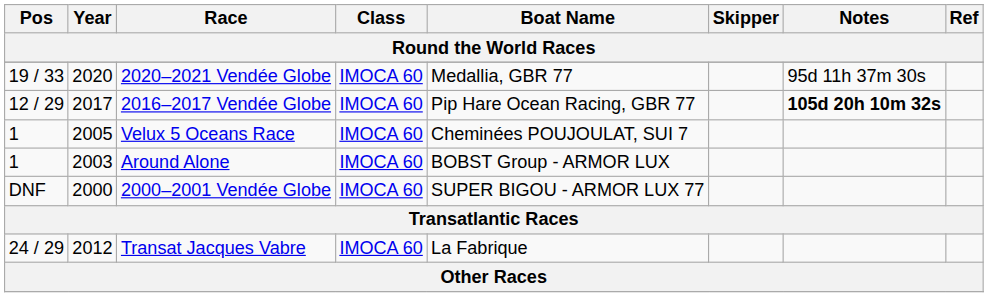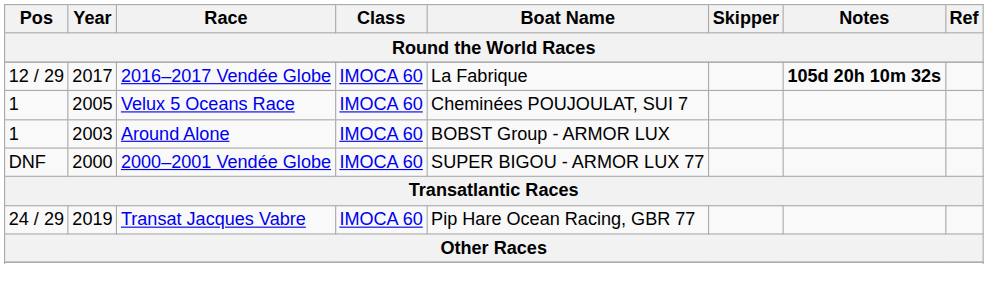- row: 19 / 33 | 2020 | 2020–2021 Vendée Globe | IMOCA 60 | Medallia, GBR 77 | 95d 11h 37m 30s
2016–2017 Vendée Globe | Boat Name: Pip Hare Ocean Racing, GBR 77 -> La Fabrique
Transat Jacques Vabre | Year: 2012 -> 2019
Transat Jacques Vabre | Boat Name: La Fabrique -> Pip Hare Ocean Racing, GBR 77
